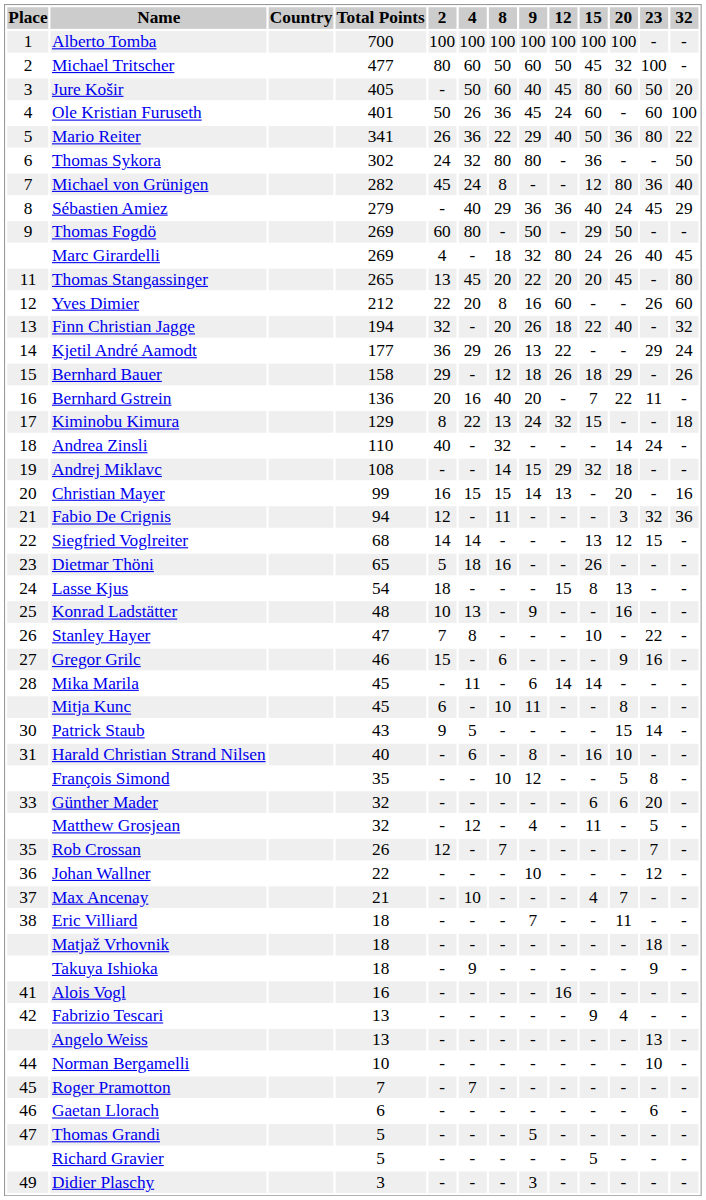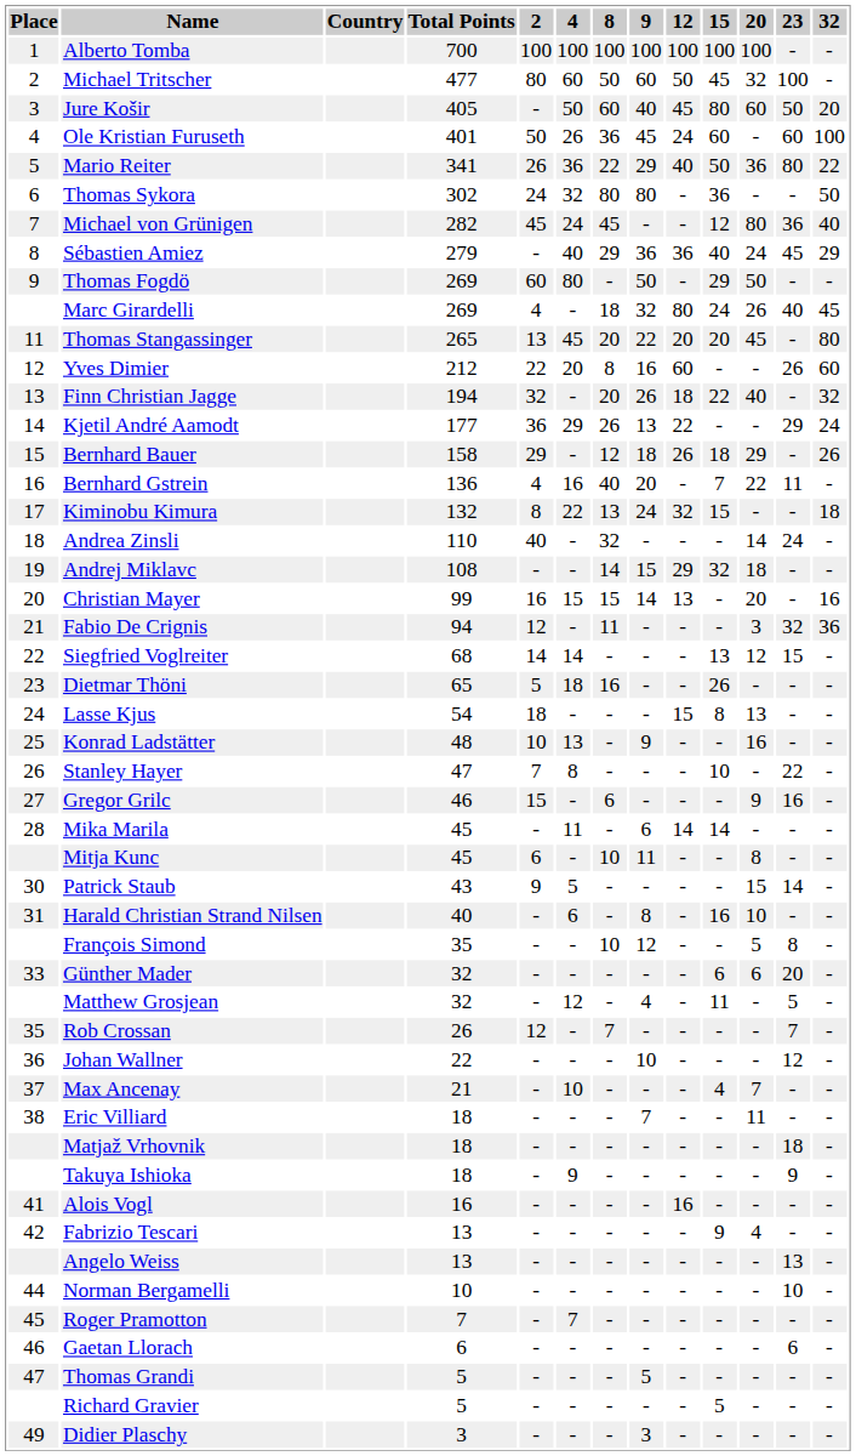Michael von Grünigen | 8: 8 -> 45
Bernhard Gstrein | 2: 20 -> 4
Kiminobu Kimura | Total Points: 129 -> 132
